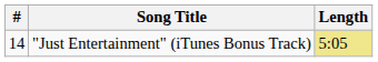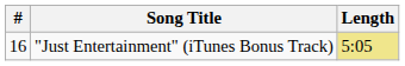"Just Entertainment" (iTunes Bonus Track) | #: 14 -> 16
